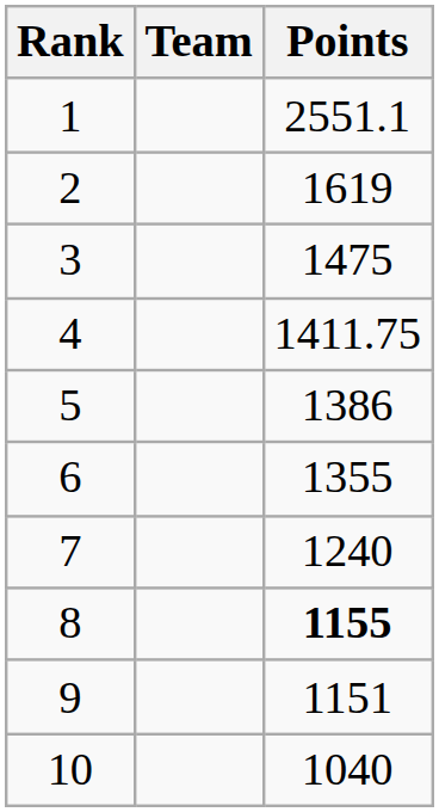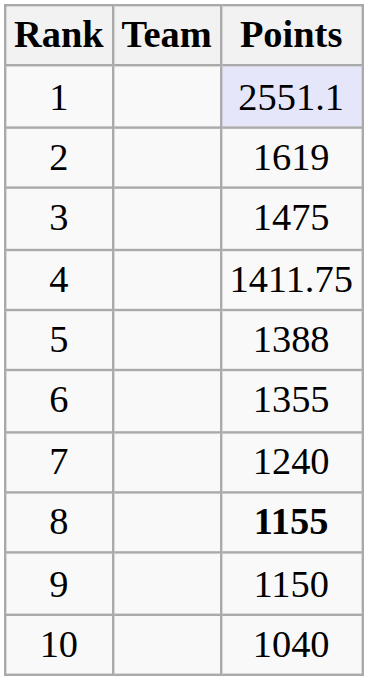1 | Points: no background -> lavender background
5 | Points: 1386 -> 1388
9 | Points: 1151 -> 1150
